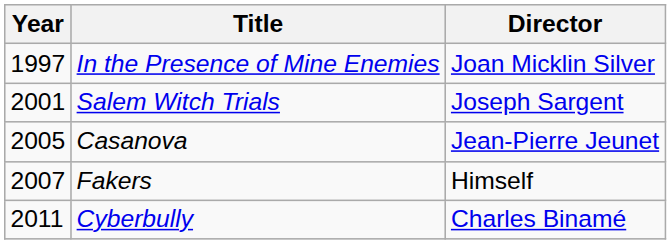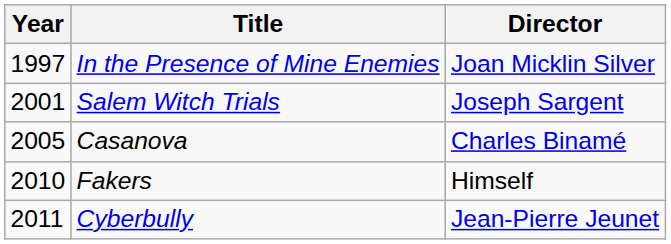Casanova | Director: Jean-Pierre Jeunet -> Charles Binamé
Fakers | Year: 2007 -> 2010
Cyberbully | Director: Charles Binamé -> Jean-Pierre Jeunet
